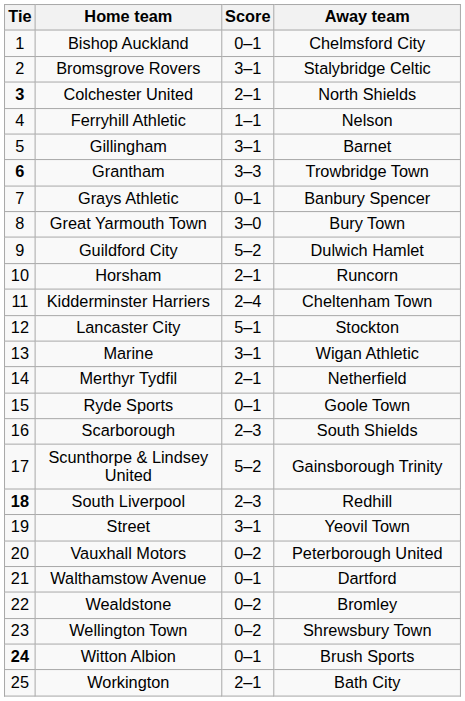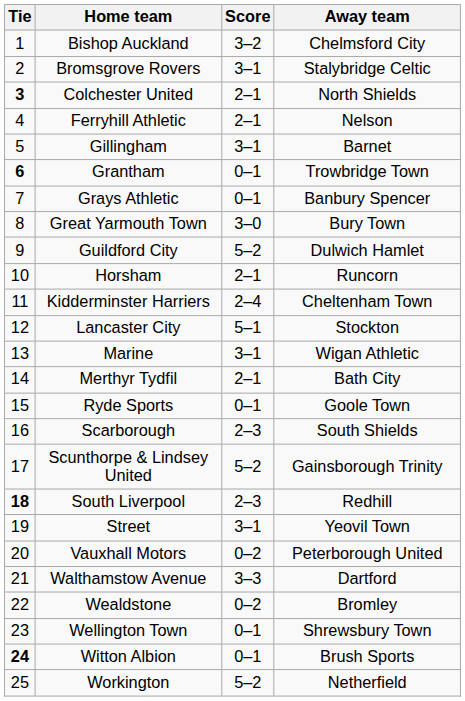Bishop Auckland | Score: 0–1 -> 3–2
Ferryhill Athletic | Score: 1–1 -> 2–1
Grantham | Score: 3–3 -> 0–1
Merthyr Tydfil | Away team: Netherfield -> Bath City
Walthamstow Avenue | Score: 0–1 -> 3–3
Wellington Town | Score: 0–2 -> 0–1
Workington | Score: 2–1 -> 5–2
Workington | Away team: Bath City -> Netherfield
